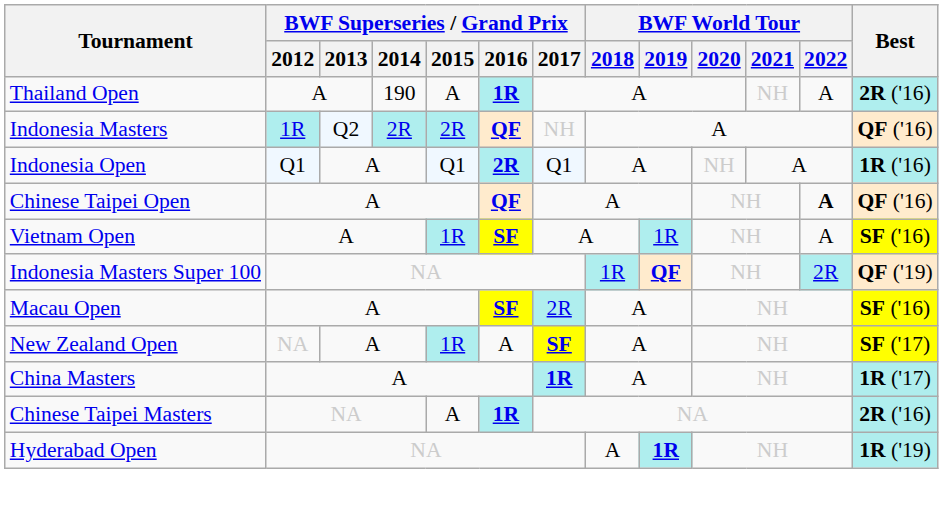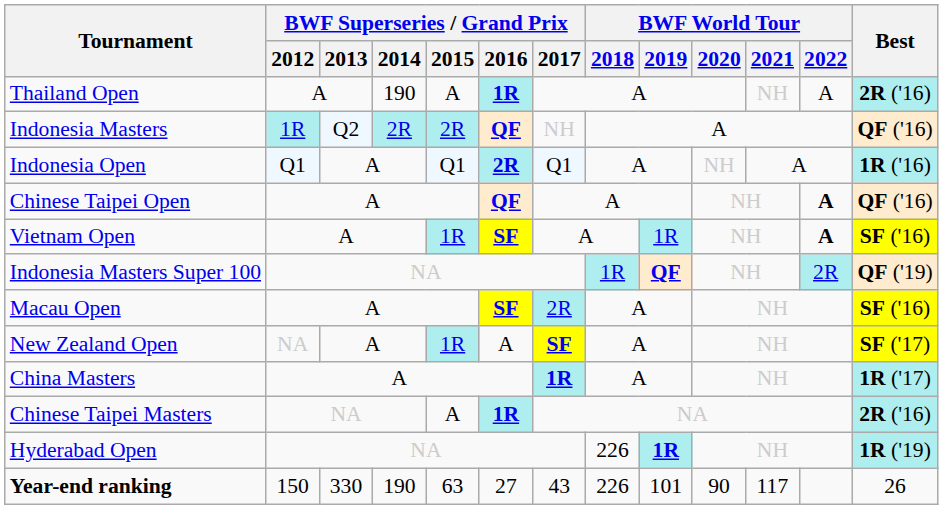Vietnam Open | BWF World Tour / 2022: normal -> bold
Hyderabad Open | BWF World Tour / 2018: A -> 226
+ row: Year-end ranking | 150 | 330 | 190 | 63 | 27 | 43 | 226 | 101 | 90 | 117 | 26
